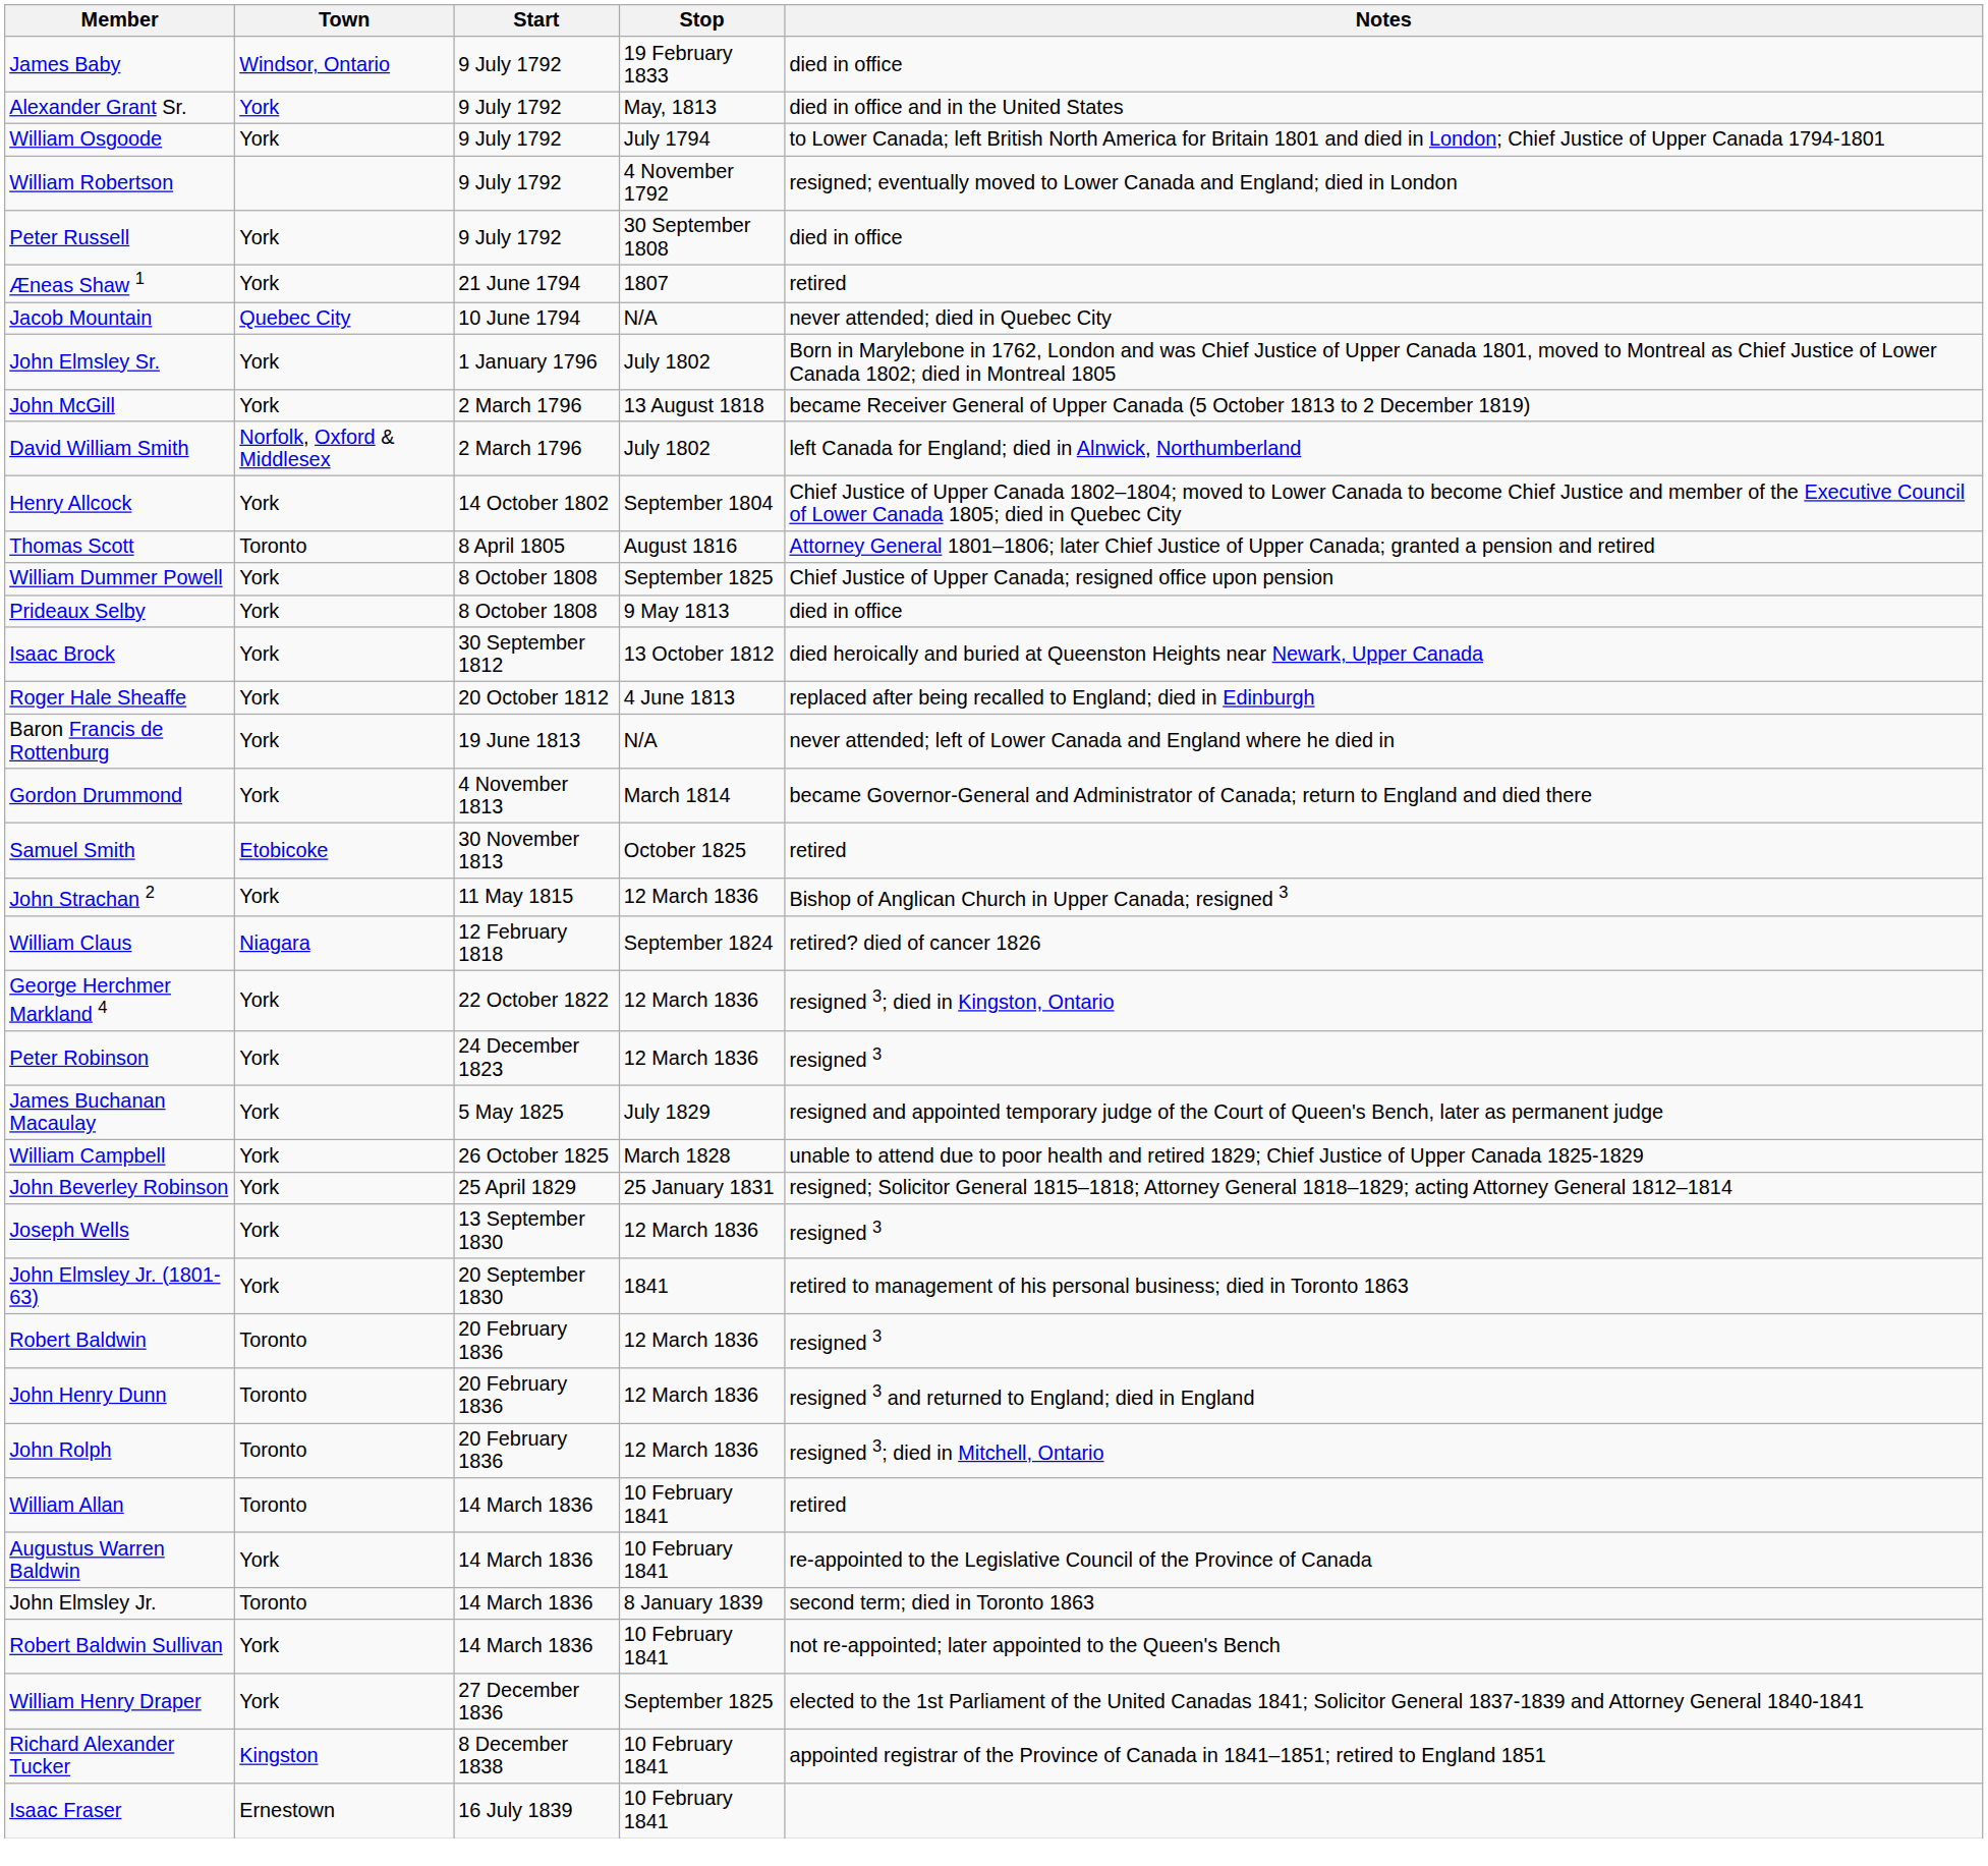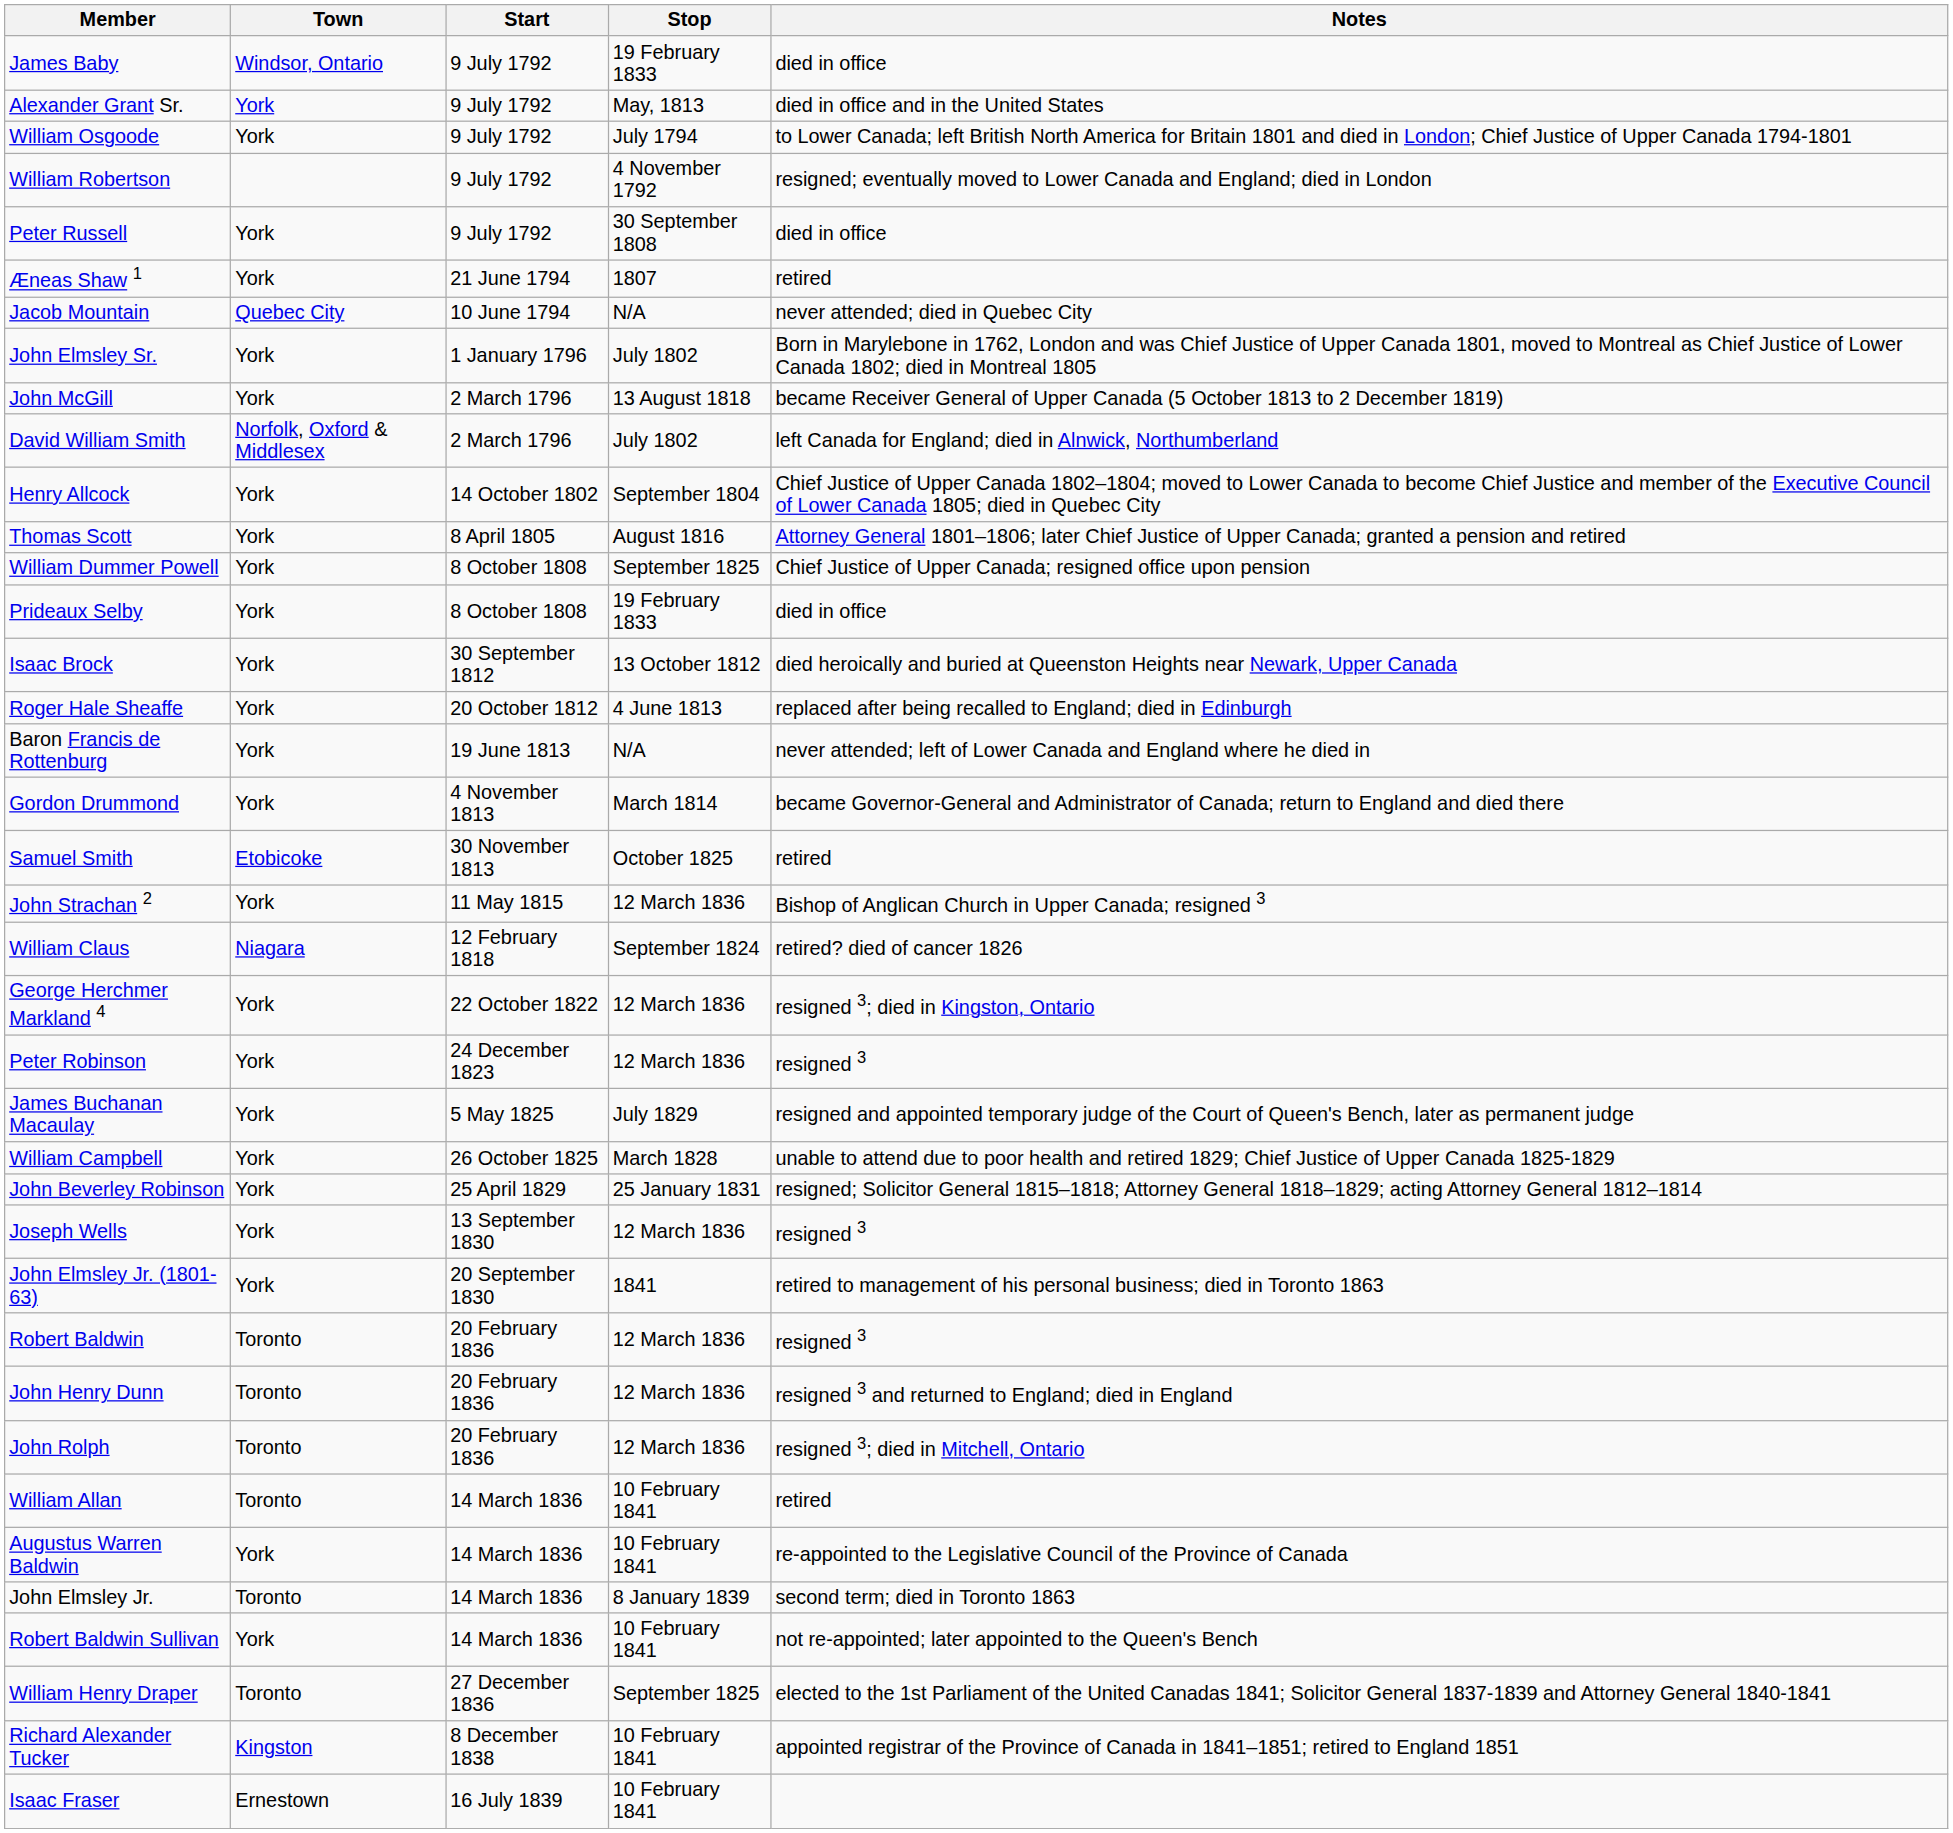Thomas Scott | Town: Toronto -> York
Prideaux Selby | Stop: 9 May 1813 -> 19 February 1833
William Henry Draper | Town: York -> Toronto
